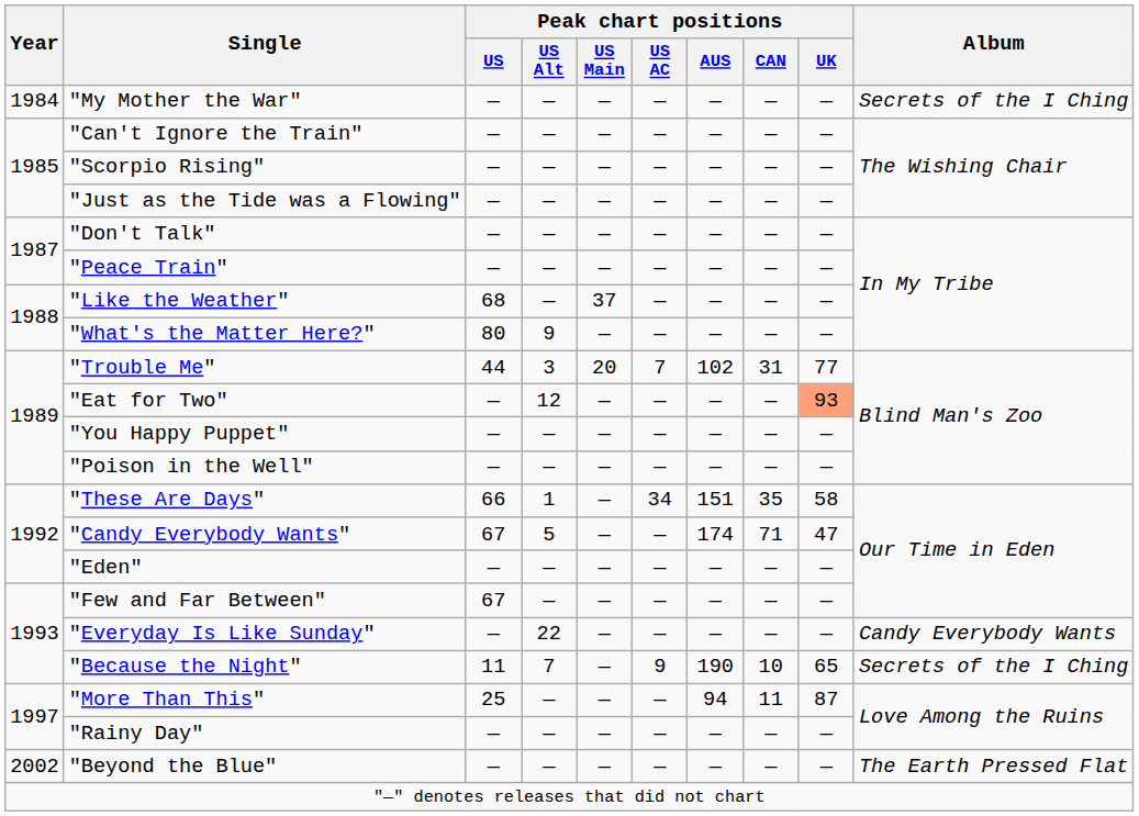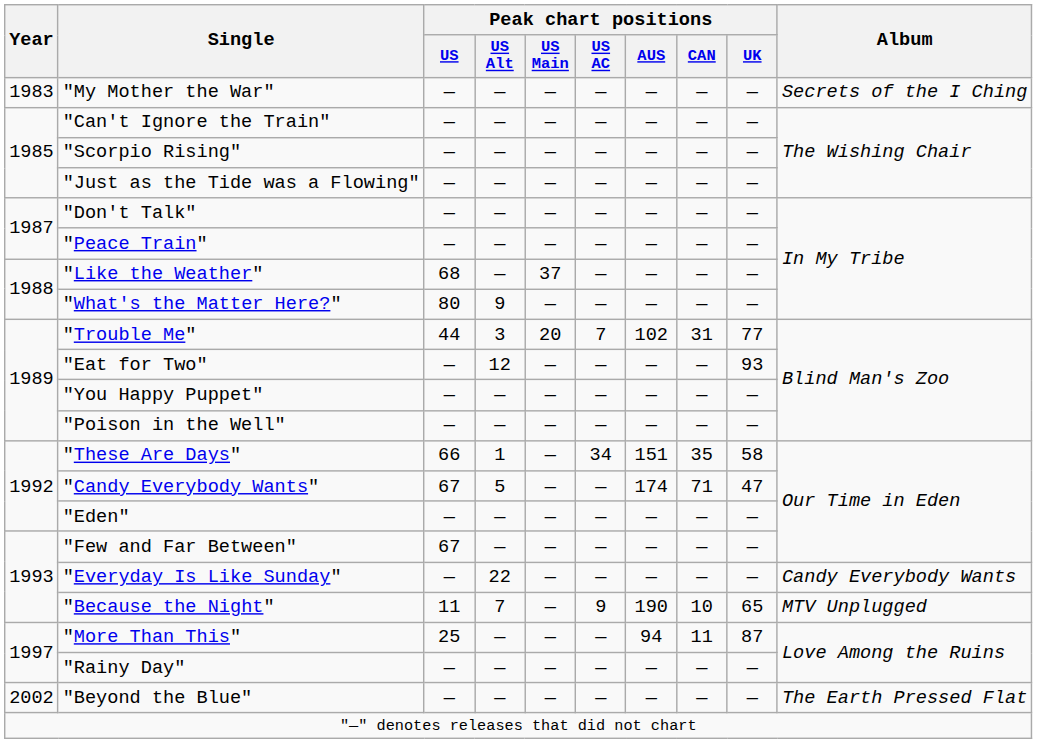"My Mother the War" | Year: 1984 -> 1983
"Eat for Two" | Peak chart positions / UK: lightsalmon background -> no background
"Because the Night" | Album: Secrets of the I Ching -> MTV Unplugged
